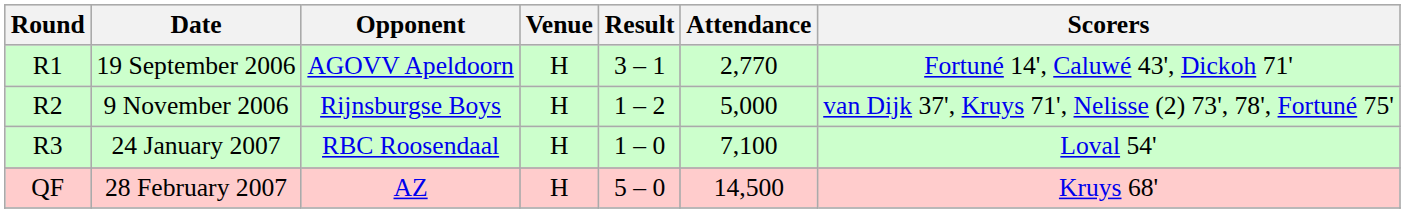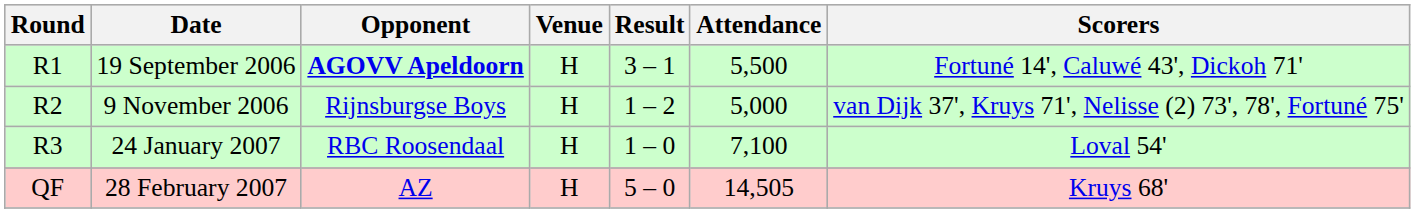19 September 2006 | Opponent: normal -> bold
19 September 2006 | Attendance: 2,770 -> 5,500
28 February 2007 | Attendance: 14,500 -> 14,505
